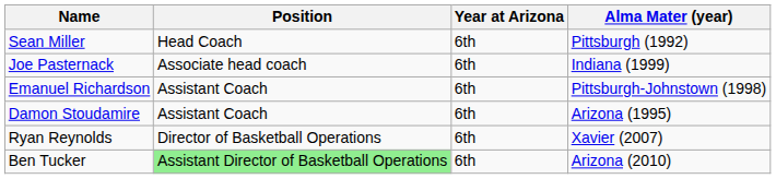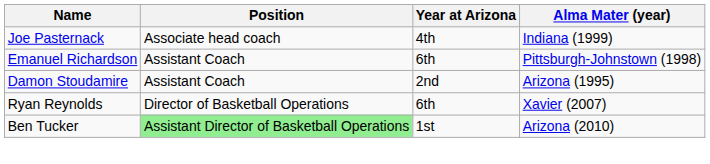- row: Sean Miller | Head Coach | 6th | Pittsburgh (1992)
Joe Pasternack | Year at Arizona: 6th -> 4th
Damon Stoudamire | Year at Arizona: 6th -> 2nd
Ben Tucker | Year at Arizona: 6th -> 1st
